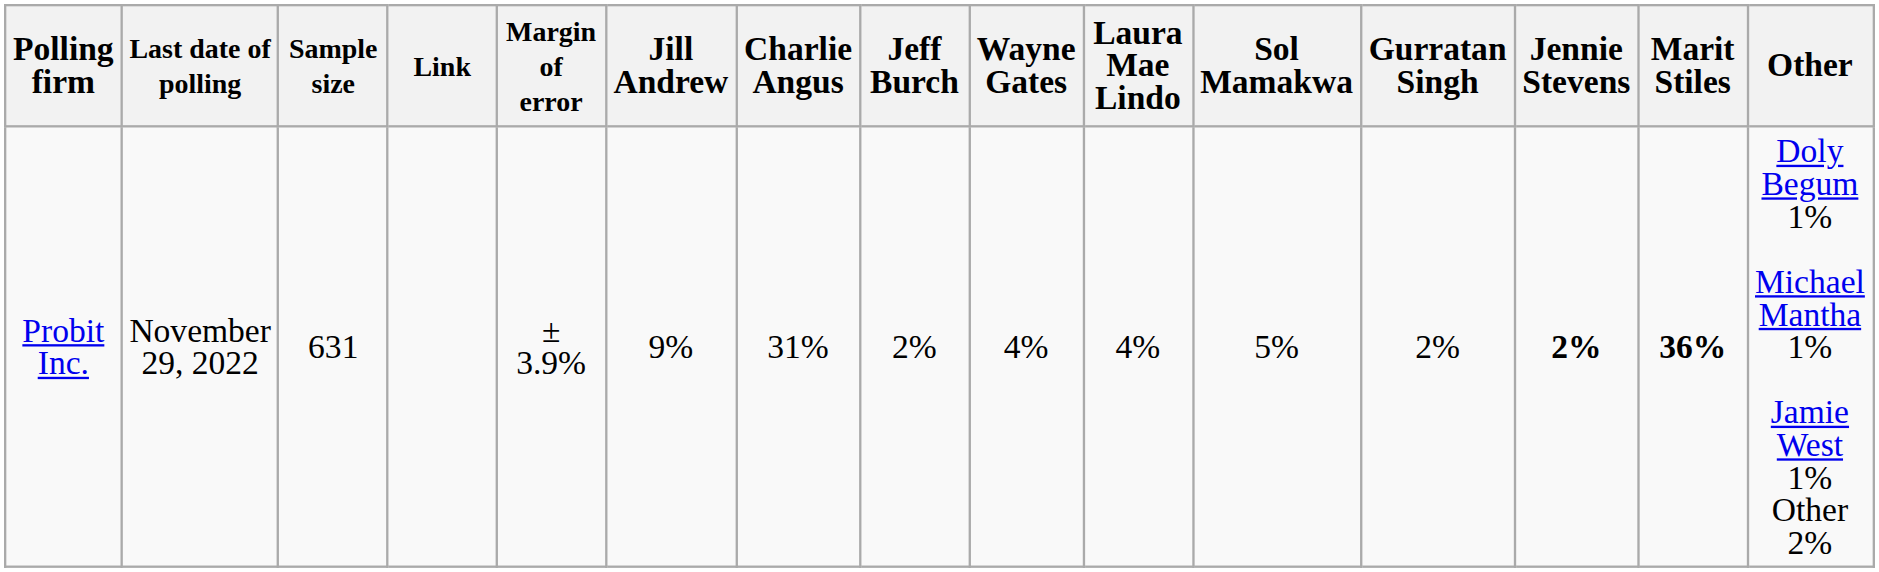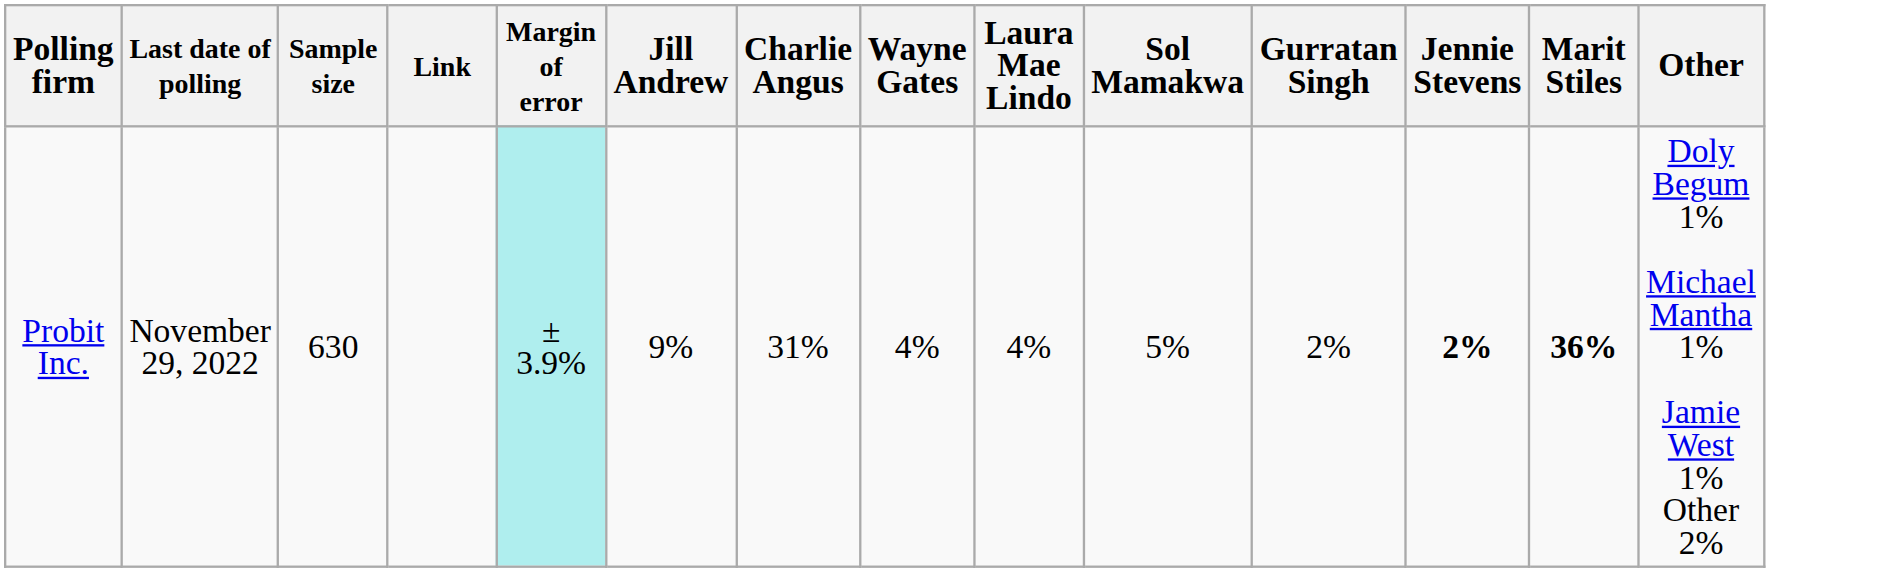- column: Jeff Burch | 2%
Probit Inc. | Sample size: 631 -> 630
Probit Inc. | Margin of error: no background -> paleturquoise background
